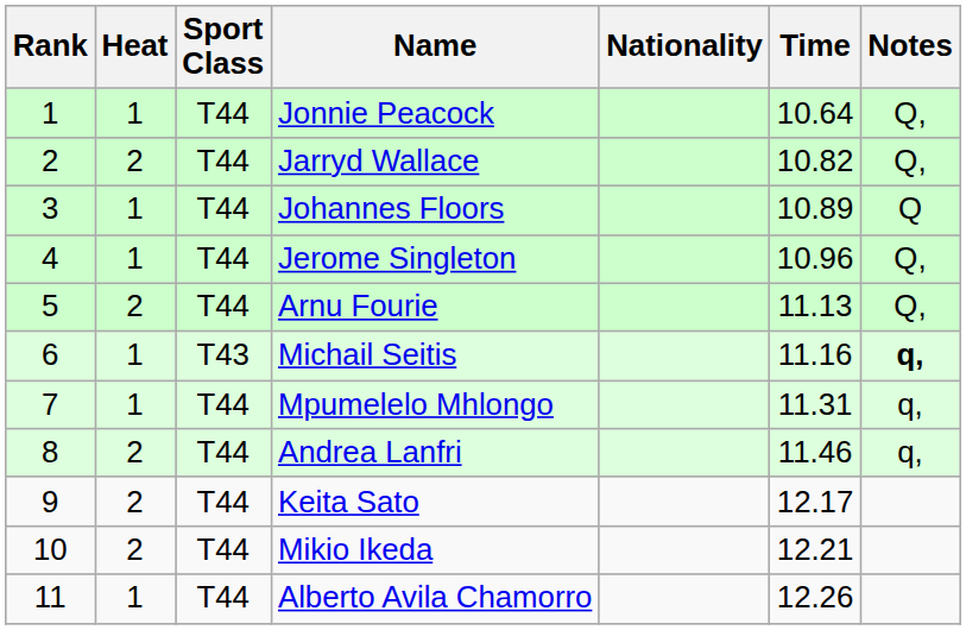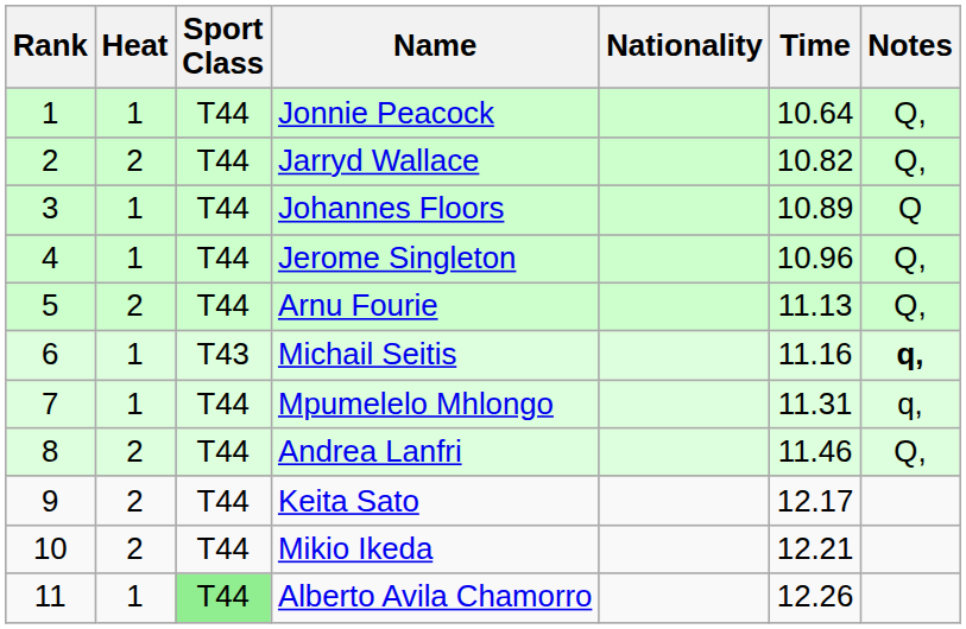Andrea Lanfri | Notes: q, -> Q,
Alberto Avila Chamorro | Sport Class: no background -> lightgreen background
